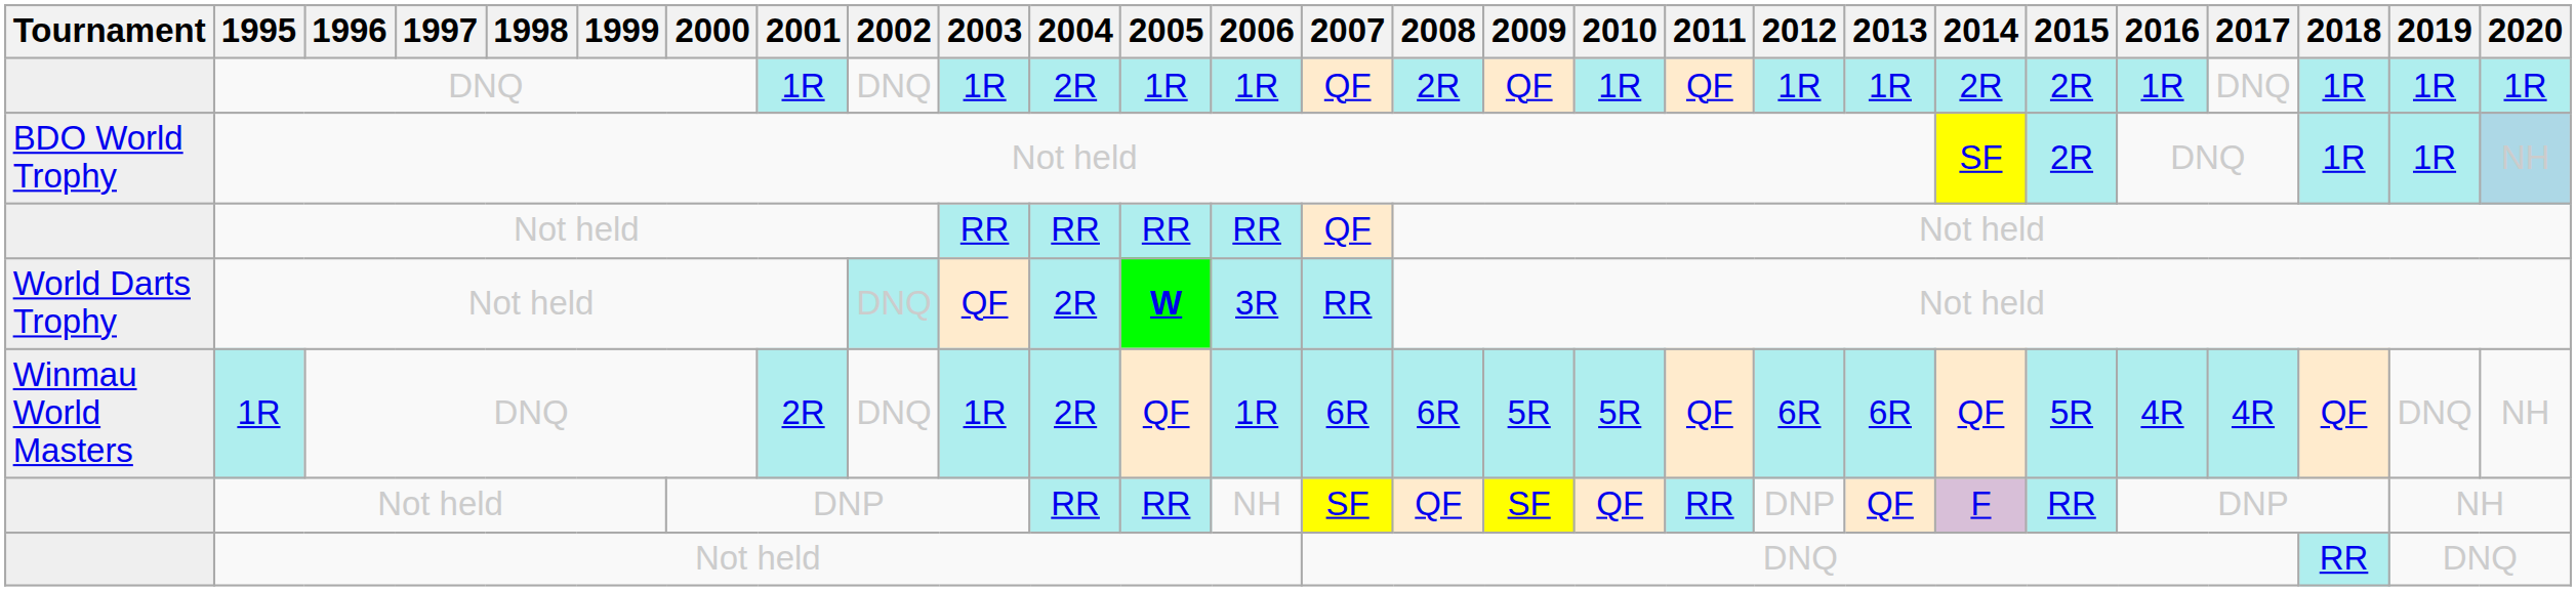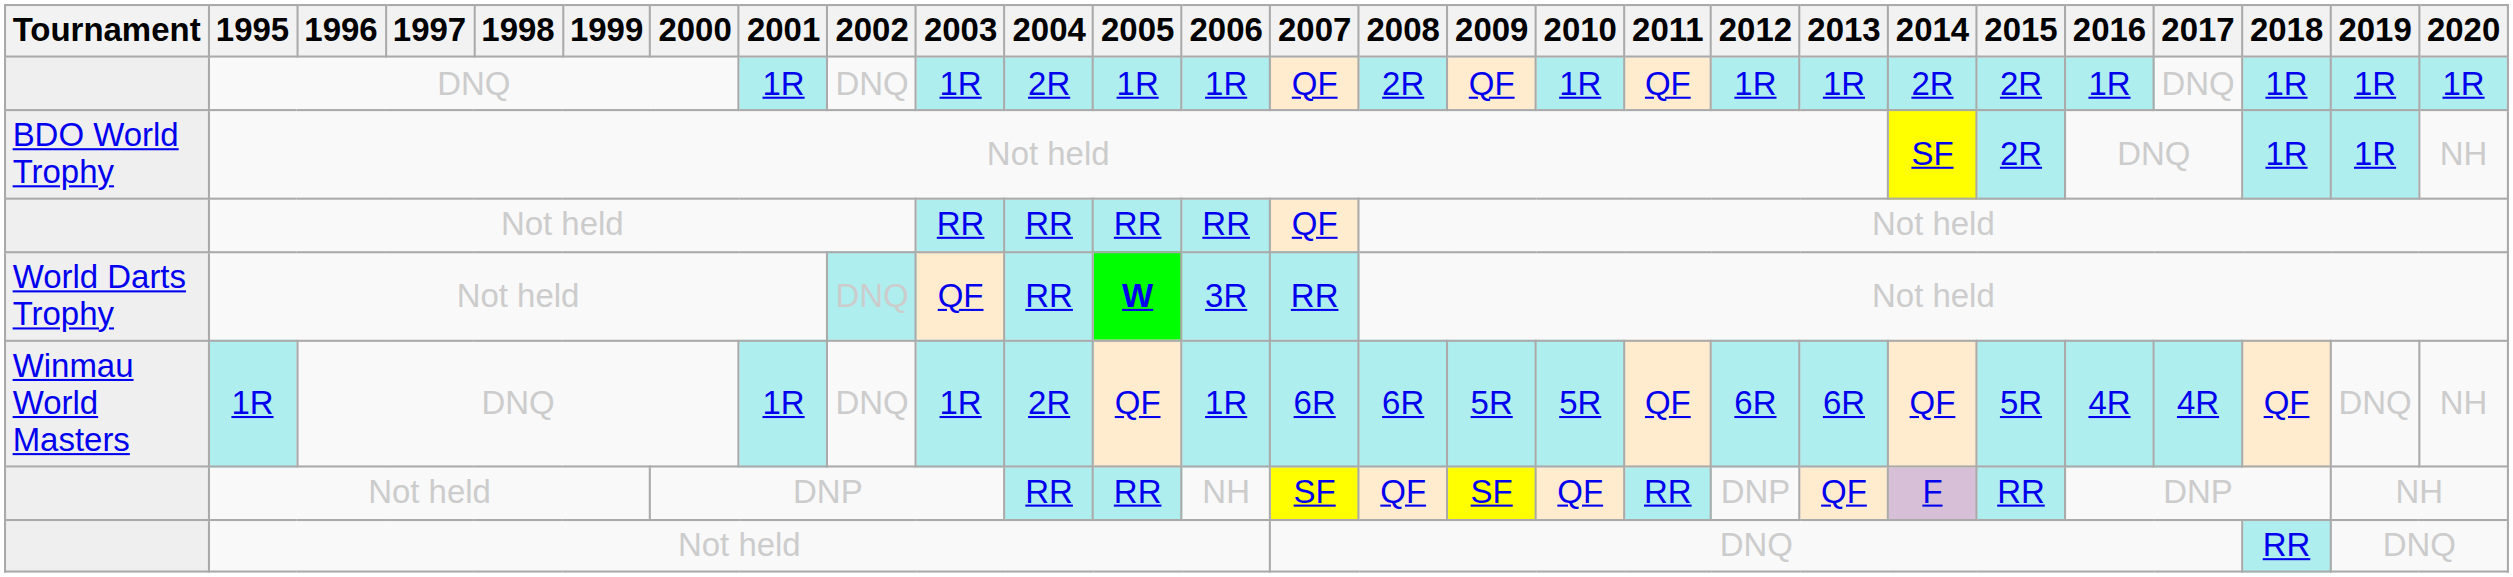BDO World Trophy | 2020: lightblue background -> no background
World Darts Trophy | 2004: 2R -> RR
Winmau World Masters | 2001: 2R -> 1R
